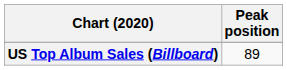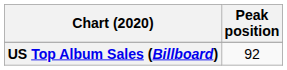US Top Album Sales (Billboard) | Peak position: 89 -> 92
